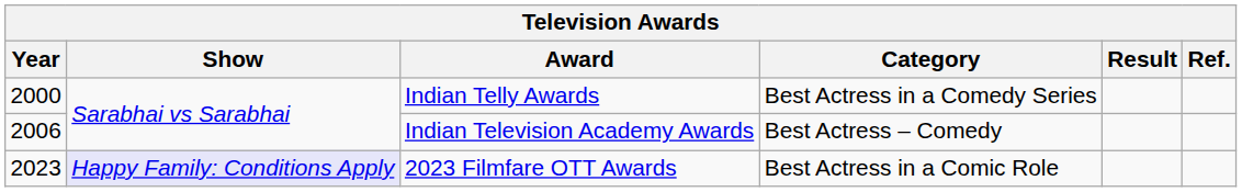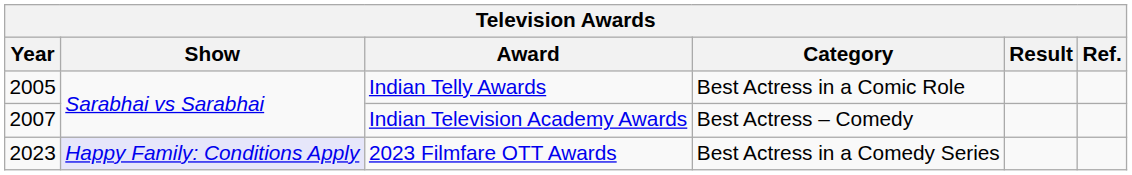Indian Telly Awards | Year: 2000 -> 2005
Indian Telly Awards | Category: Best Actress in a Comedy Series -> Best Actress in a Comic Role
Indian Television Academy Awards | Year: 2006 -> 2007
2023 Filmfare OTT Awards | Category: Best Actress in a Comic Role -> Best Actress in a Comedy Series
